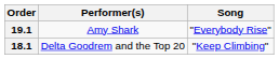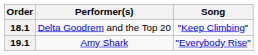rows swapped: 18.1 <-> 19.1
